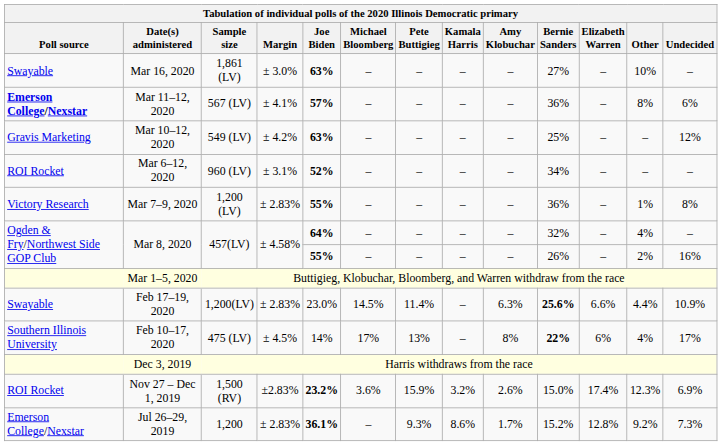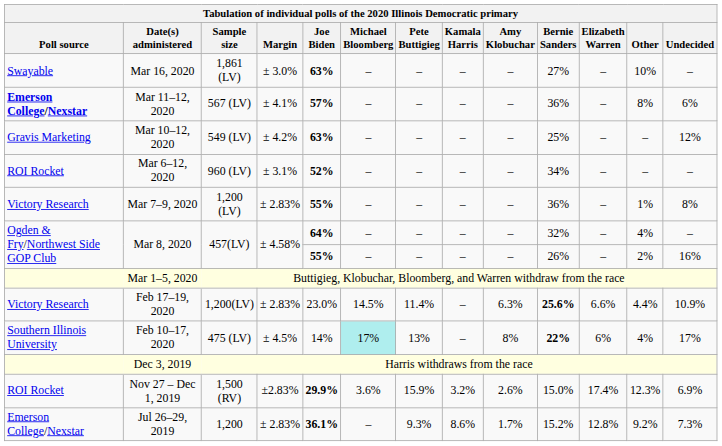Feb 17–19, 2020 | Poll source: Swayable -> Victory Research
Feb 10–17, 2020 | Michael Bloomberg: no background -> paleturquoise background
Nov 27 – Dec 1, 2019 | Joe Biden: 23.2% -> 29.9%
